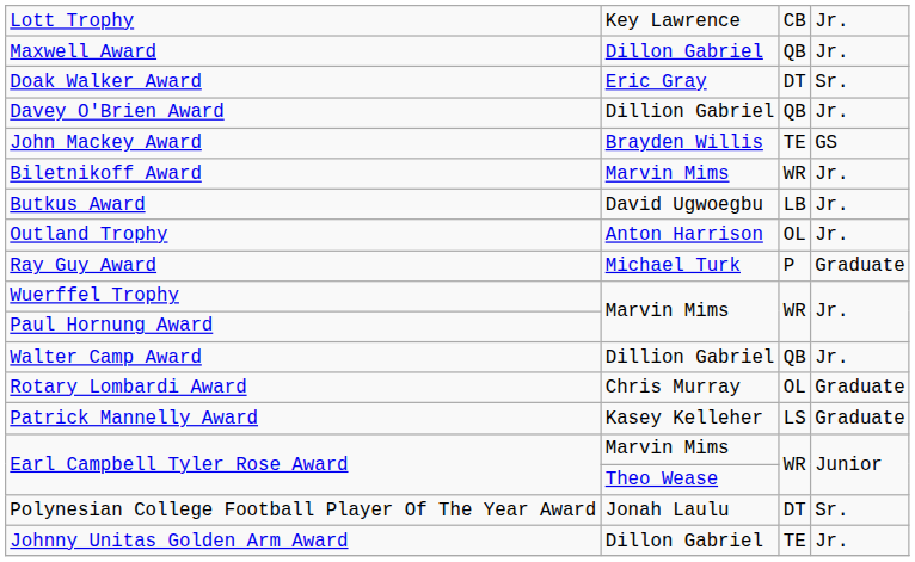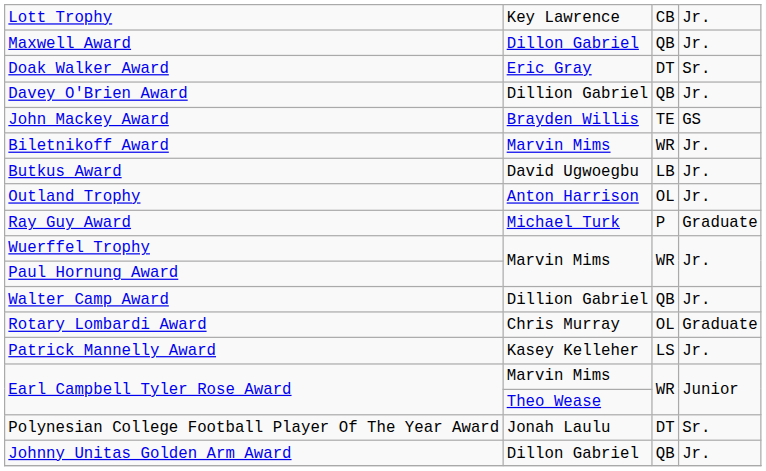Patrick Mannelly Award | column 4: Graduate -> Jr.
Johnny Unitas Golden Arm Award | column 3: TE -> QB
